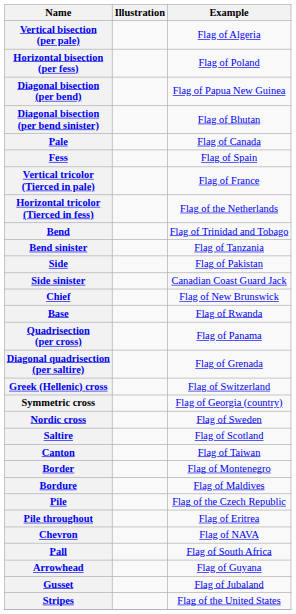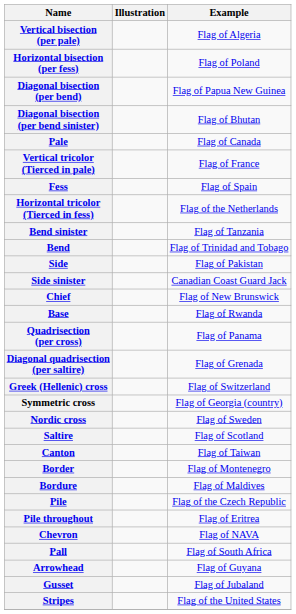rows swapped: Vertical tricolor (Tierced in pale) <-> Fess
rows swapped: Bend <-> Bend sinister
